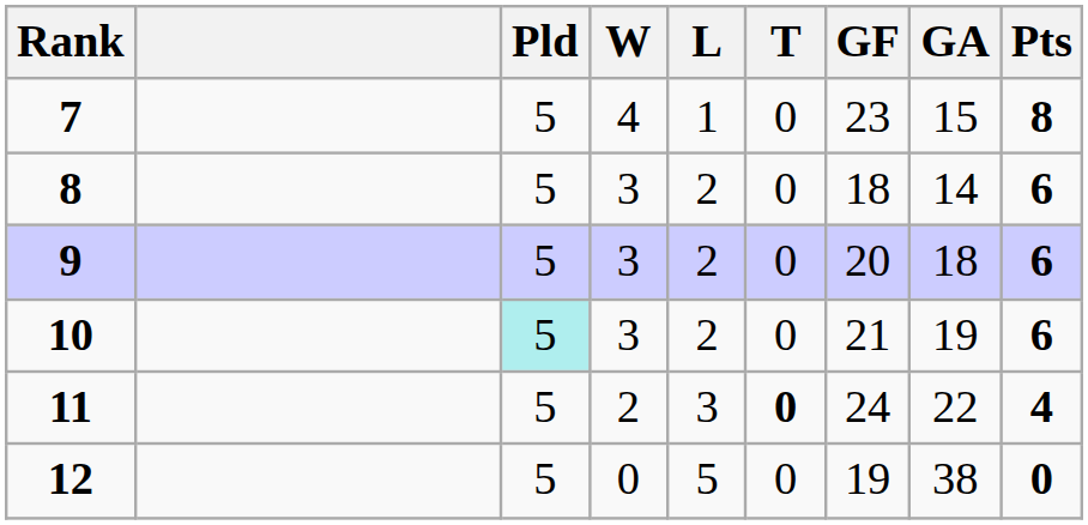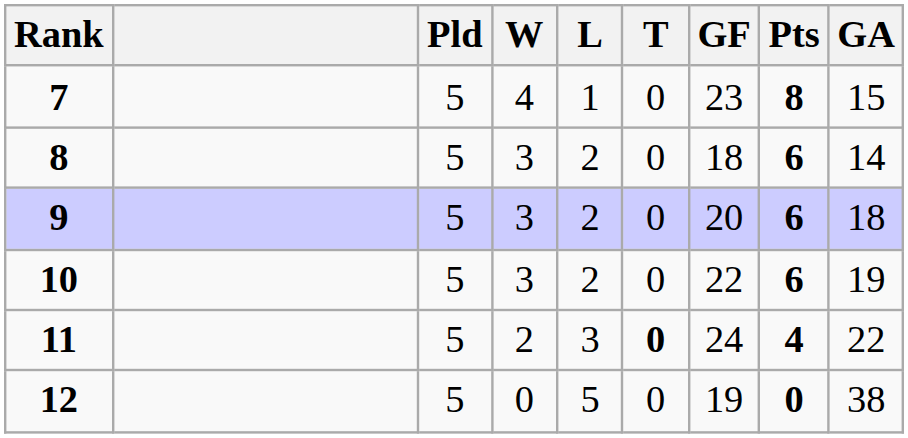columns swapped: GA <-> Pts
10 | Pld: paleturquoise background -> no background
10 | GF: 21 -> 22
